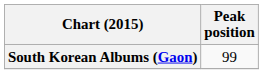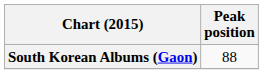South Korean Albums (Gaon) | Peak position: 99 -> 88
